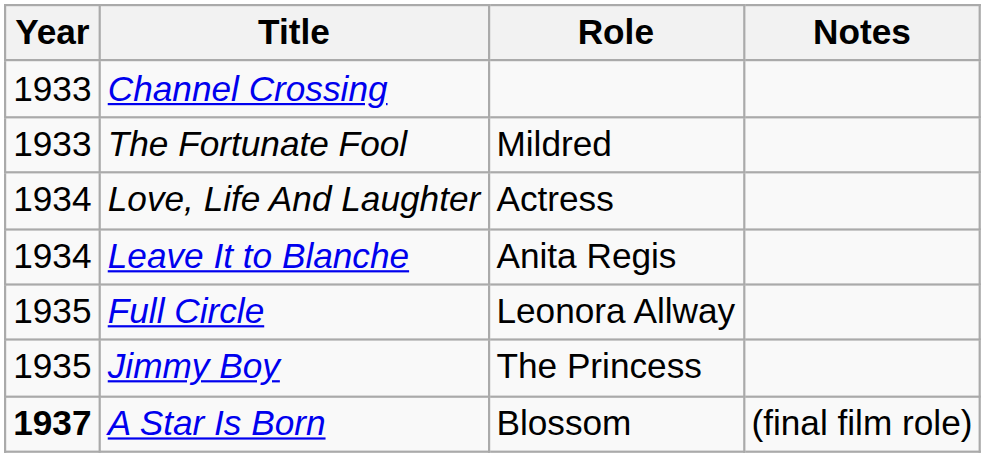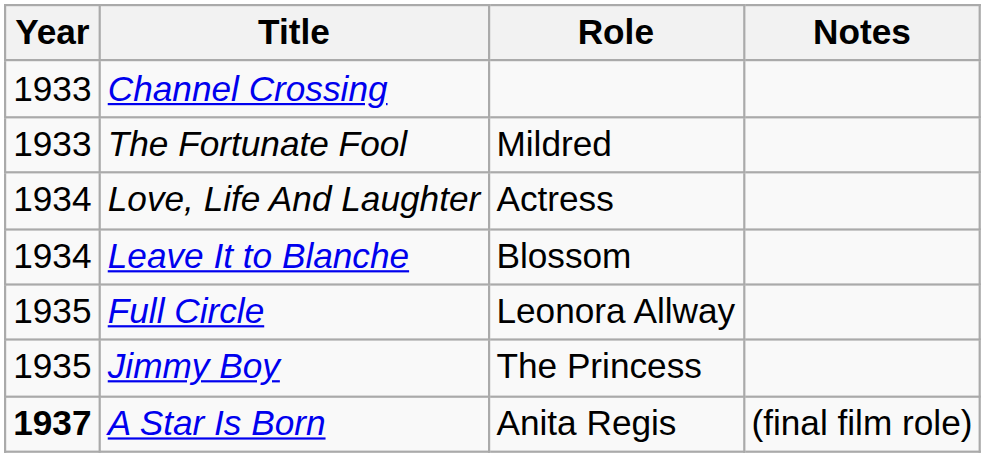Leave It to Blanche | Role: Anita Regis -> Blossom
A Star Is Born | Role: Blossom -> Anita Regis
